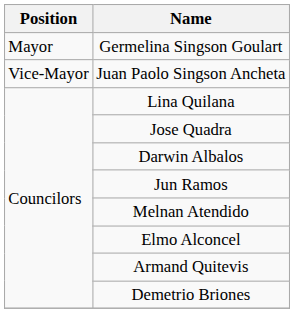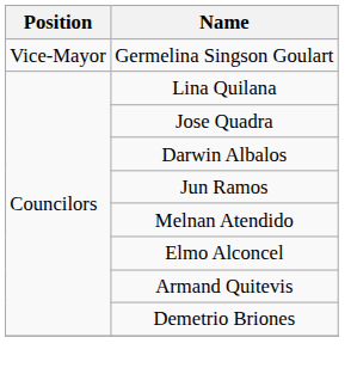Germelina Singson Goulart | Position: Mayor -> Vice-Mayor
- row: Vice-Mayor | Juan Paolo Singson Ancheta
